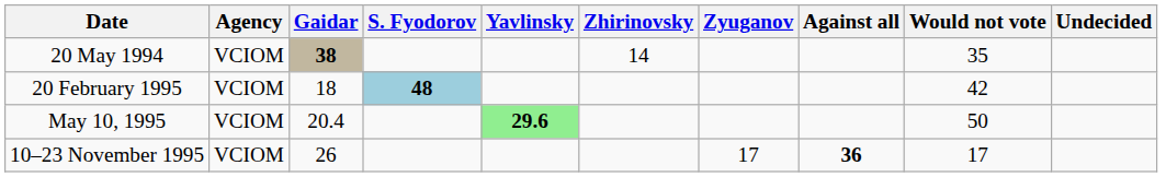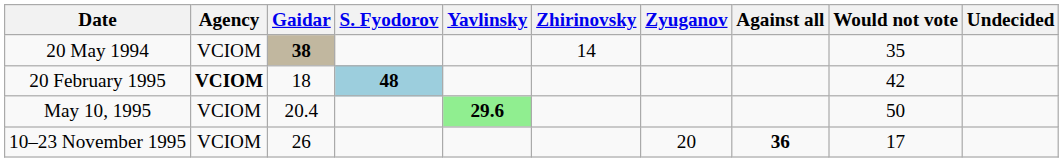20 February 1995 | Agency: normal -> bold
10–23 November 1995 | Zyuganov: 17 -> 20
